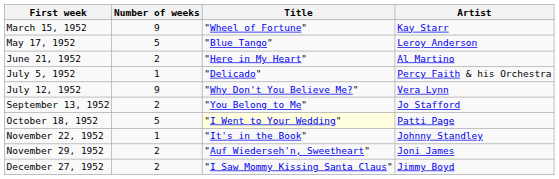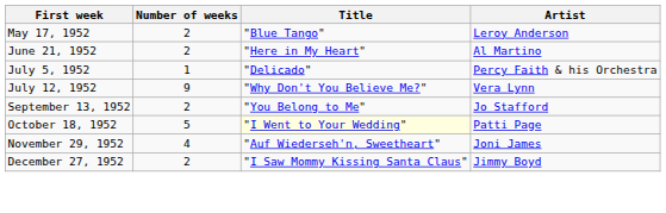- row: March 15, 1952 | 9 | "Wheel of Fortune" | Kay Starr
May 17, 1952 | Number of weeks: 5 -> 2
- row: November 22, 1952 | 1 | "It's in the Book" | Johnny Standley
November 29, 1952 | Number of weeks: 2 -> 4
